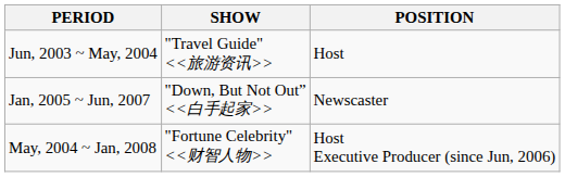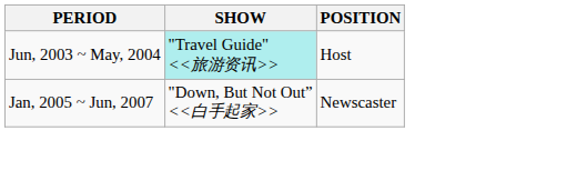Jun, 2003 ~ May, 2004 | SHOW: no background -> paleturquoise background
- row: May, 2004 ~ Jan, 2008 | "Fortune Celebrity" <> | Host Executive Producer (since Jun, 2006)
